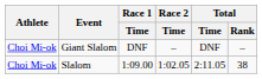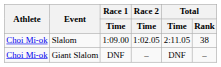rows swapped: Giant Slalom <-> Slalom
